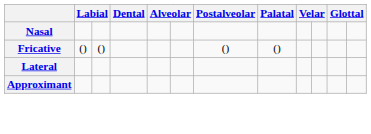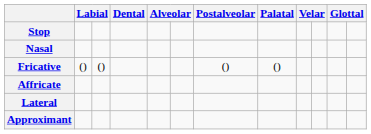+ row: Stop
+ row: Affricate
